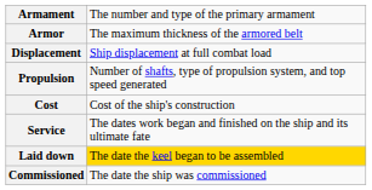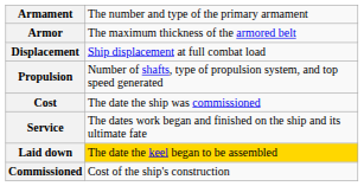Cost | column 2: Cost of the ship's construction -> The date the ship was commissioned
Commissioned | column 2: The date the ship was commissioned -> Cost of the ship's construction
